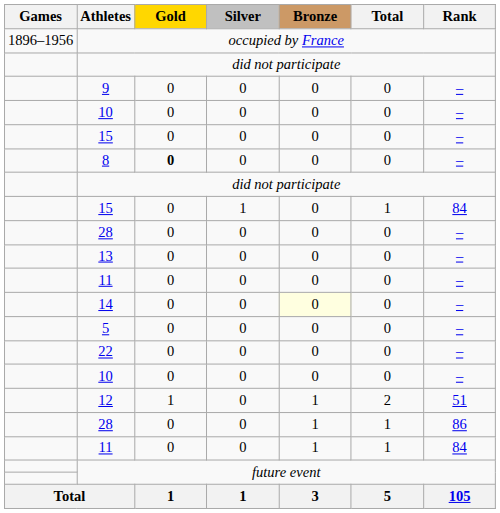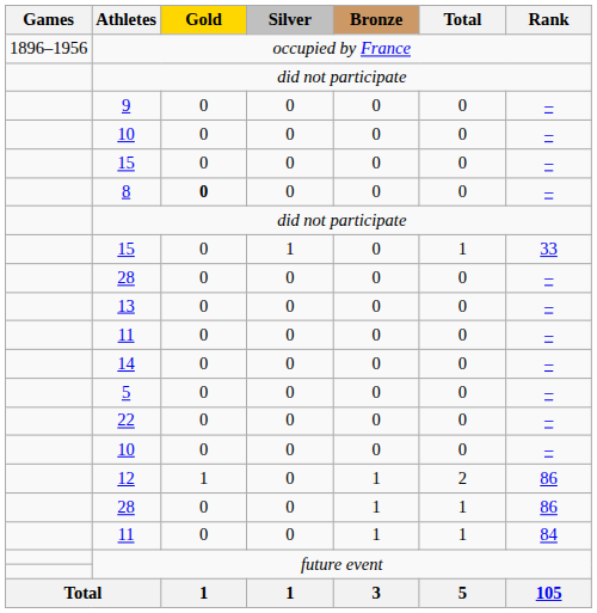15 / 1 | Rank: 84 -> 33
14 | Bronze: lightyellow background -> no background
12 | Rank: 51 -> 86
